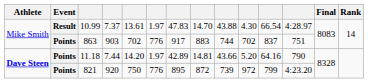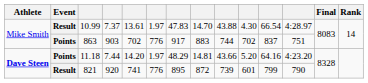11.18 | column 7: 42.89 -> 48.29
11.18 | column 12: 790 -> 4:23.20
821 | Event: Points -> Result
821 | column 5: 750 -> 741
821 | column 10: 972 -> 601
821 | column 12: 4:23.20 -> 790
